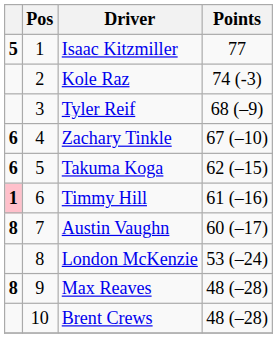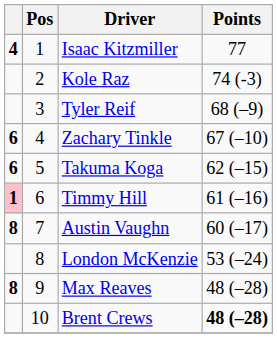Isaac Kitzmiller | column 1: 5 -> 4
Brent Crews | Points: normal -> bold
